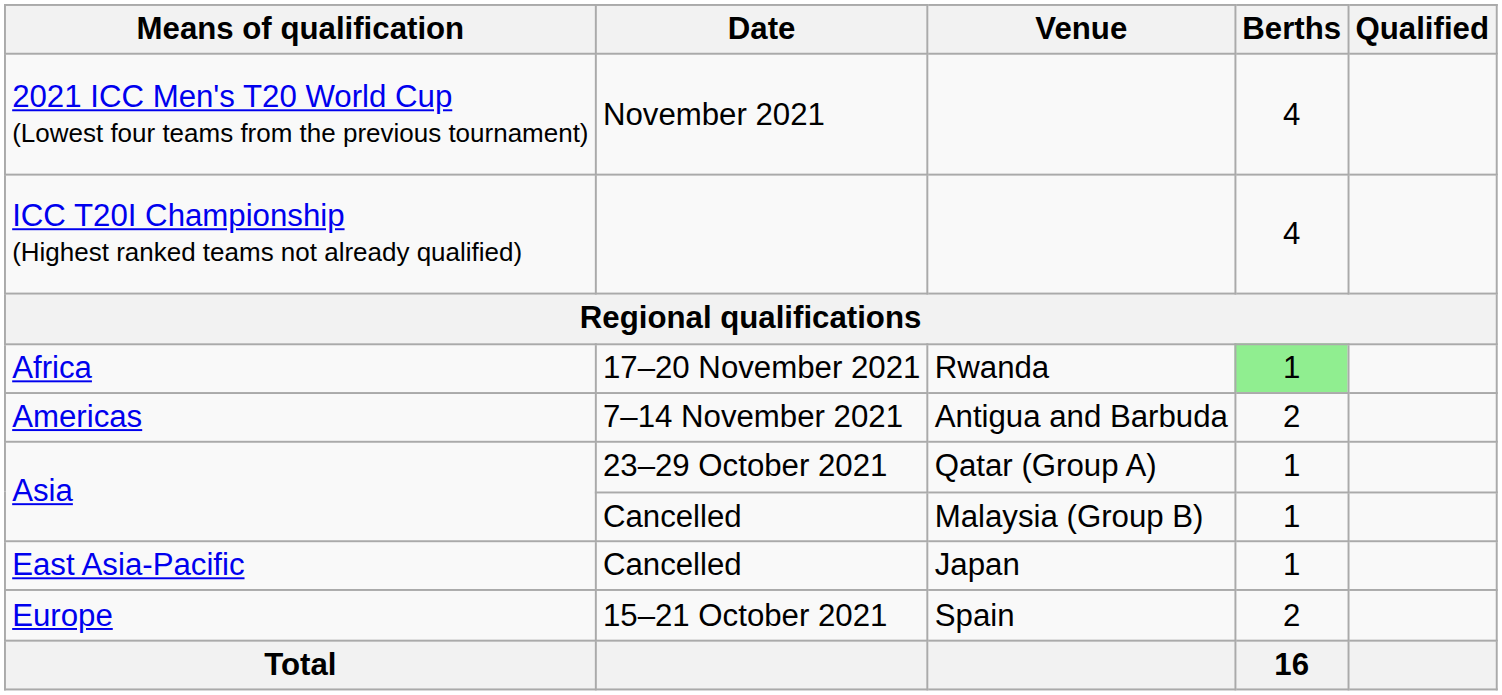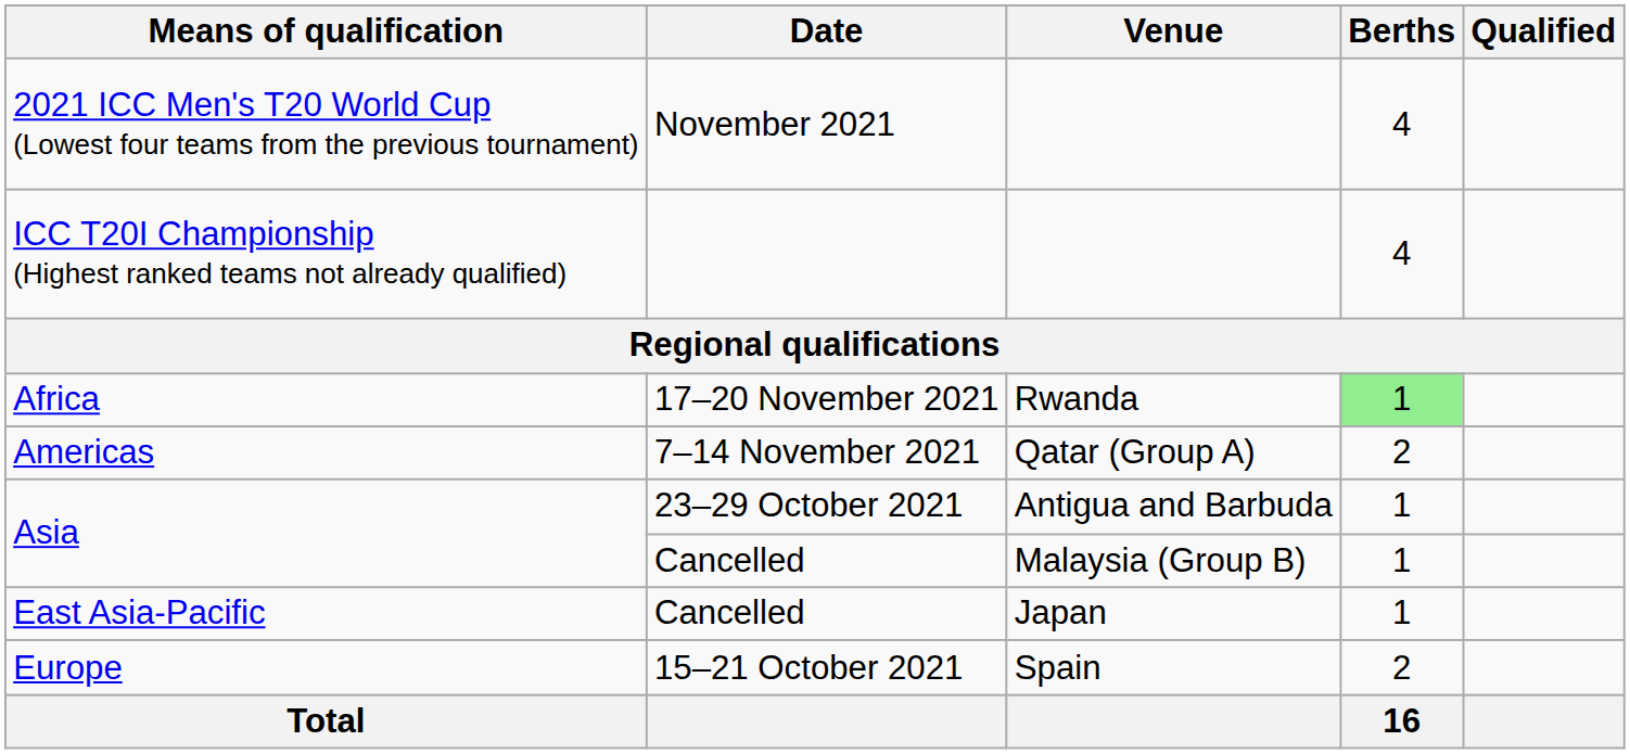Americas | Venue: Antigua and Barbuda -> Qatar (Group A)
Asia / 23–29 October 2021 | Venue: Qatar (Group A) -> Antigua and Barbuda
